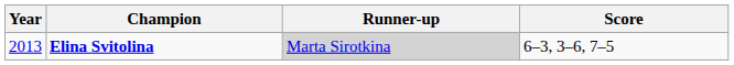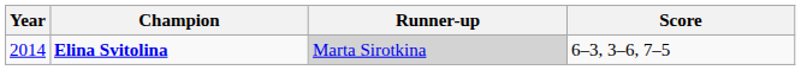Elina Svitolina | Year: 2013 -> 2014
